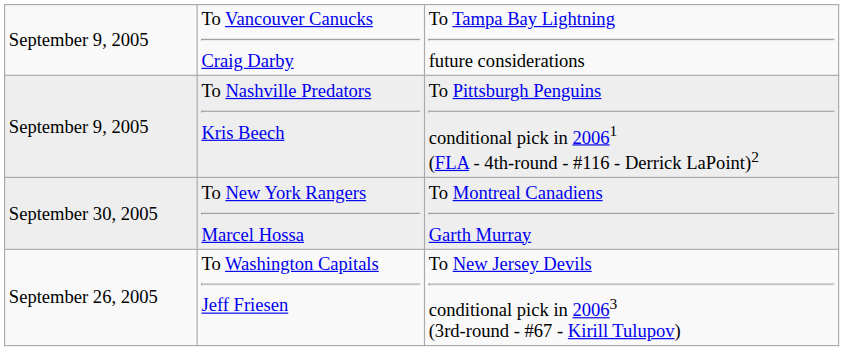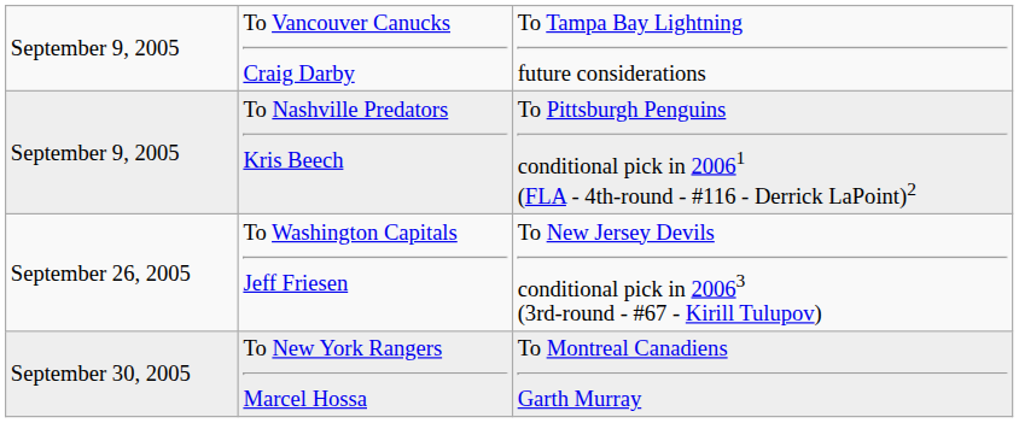rows swapped: September 26, 2005 <-> September 30, 2005
